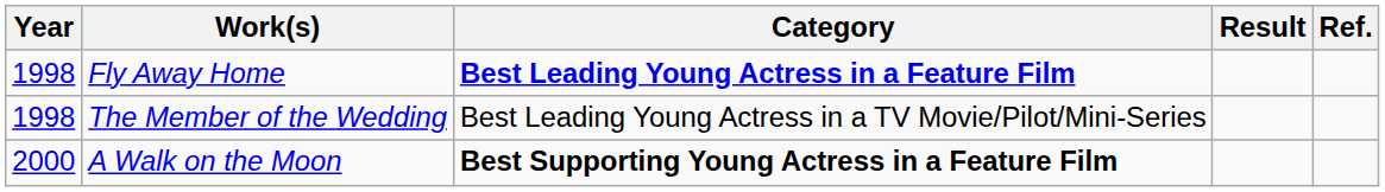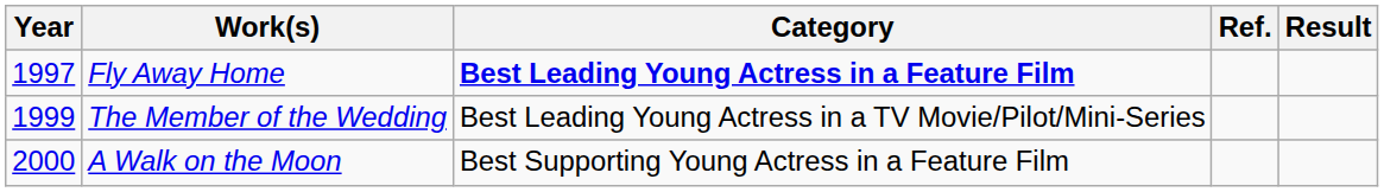columns swapped: Result <-> Ref.
Fly Away Home | Year: 1998 -> 1997
The Member of the Wedding | Year: 1998 -> 1999
A Walk on the Moon | Category: bold -> normal
